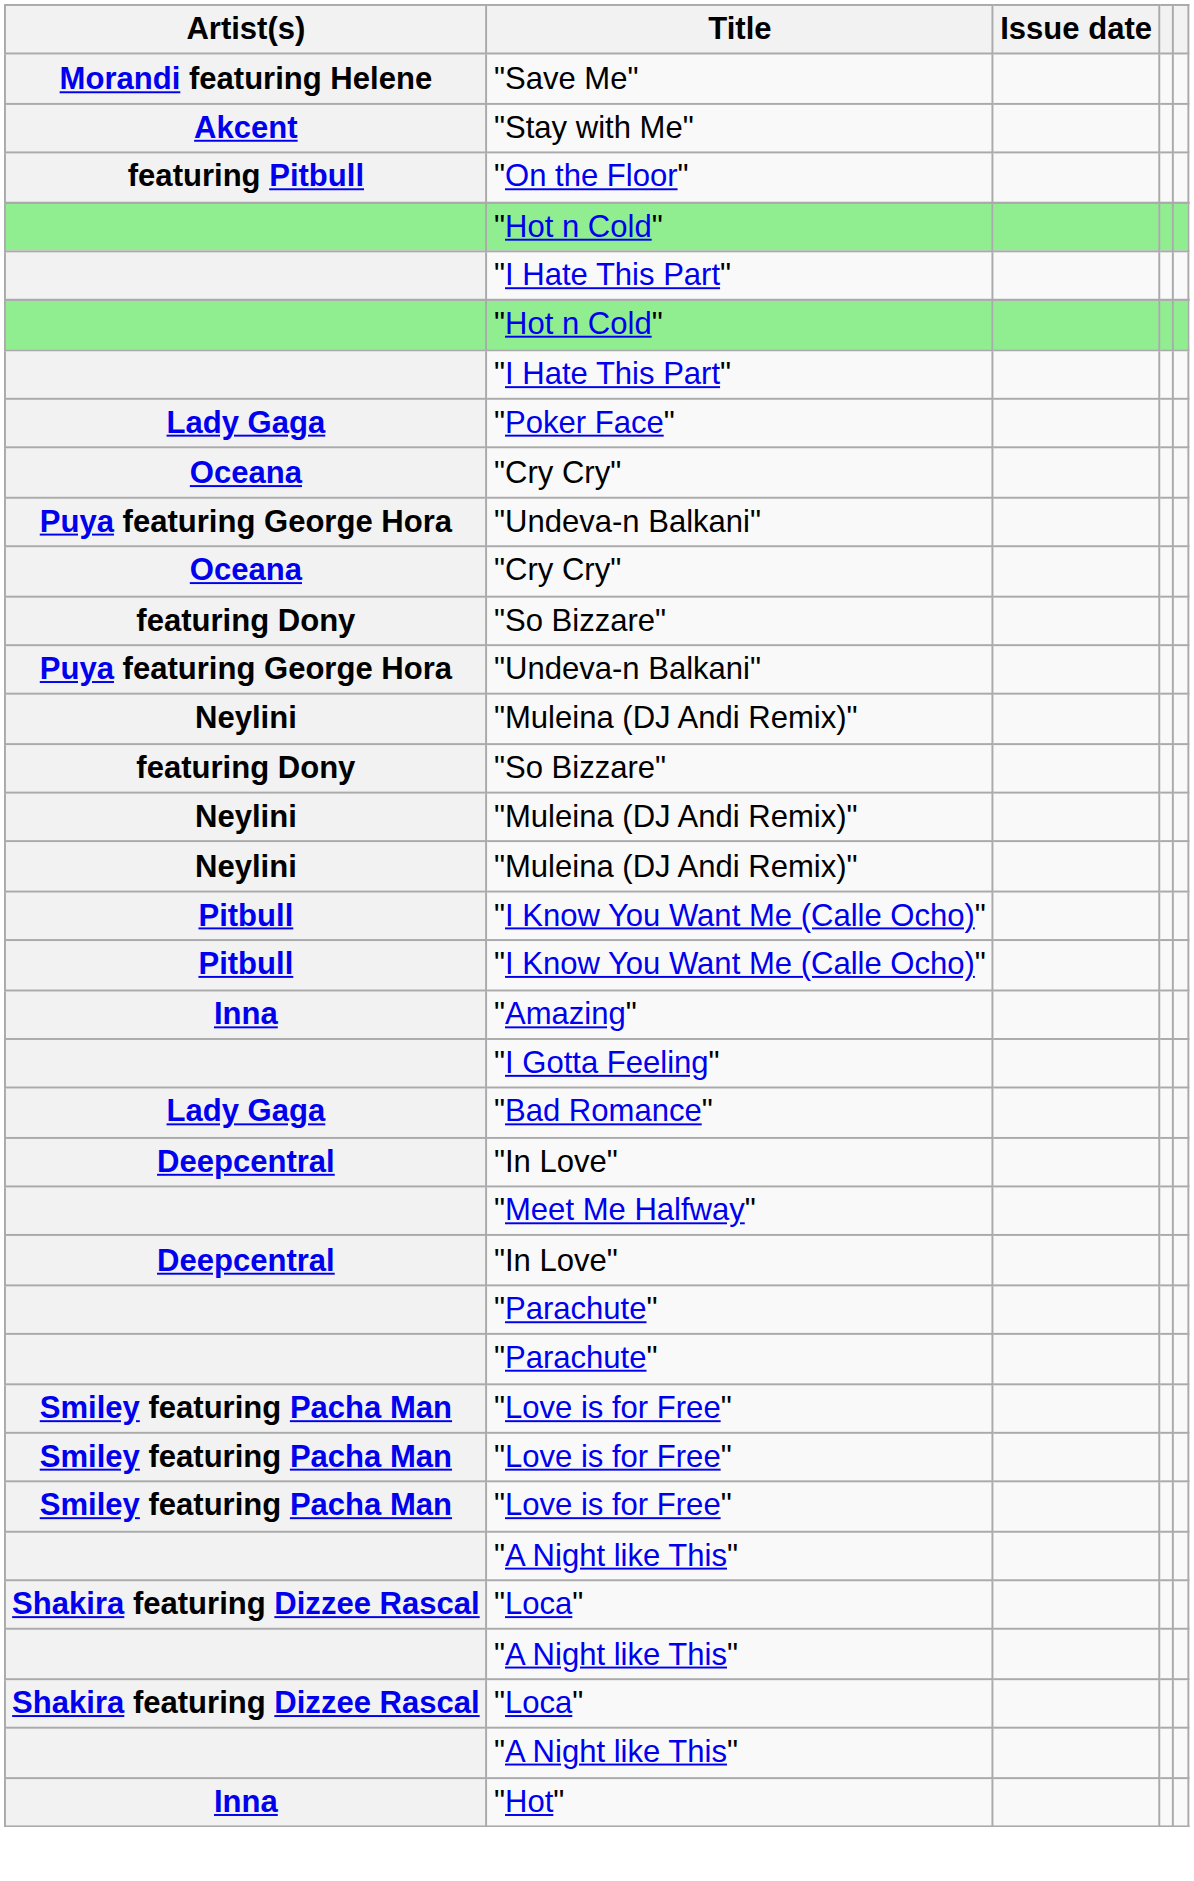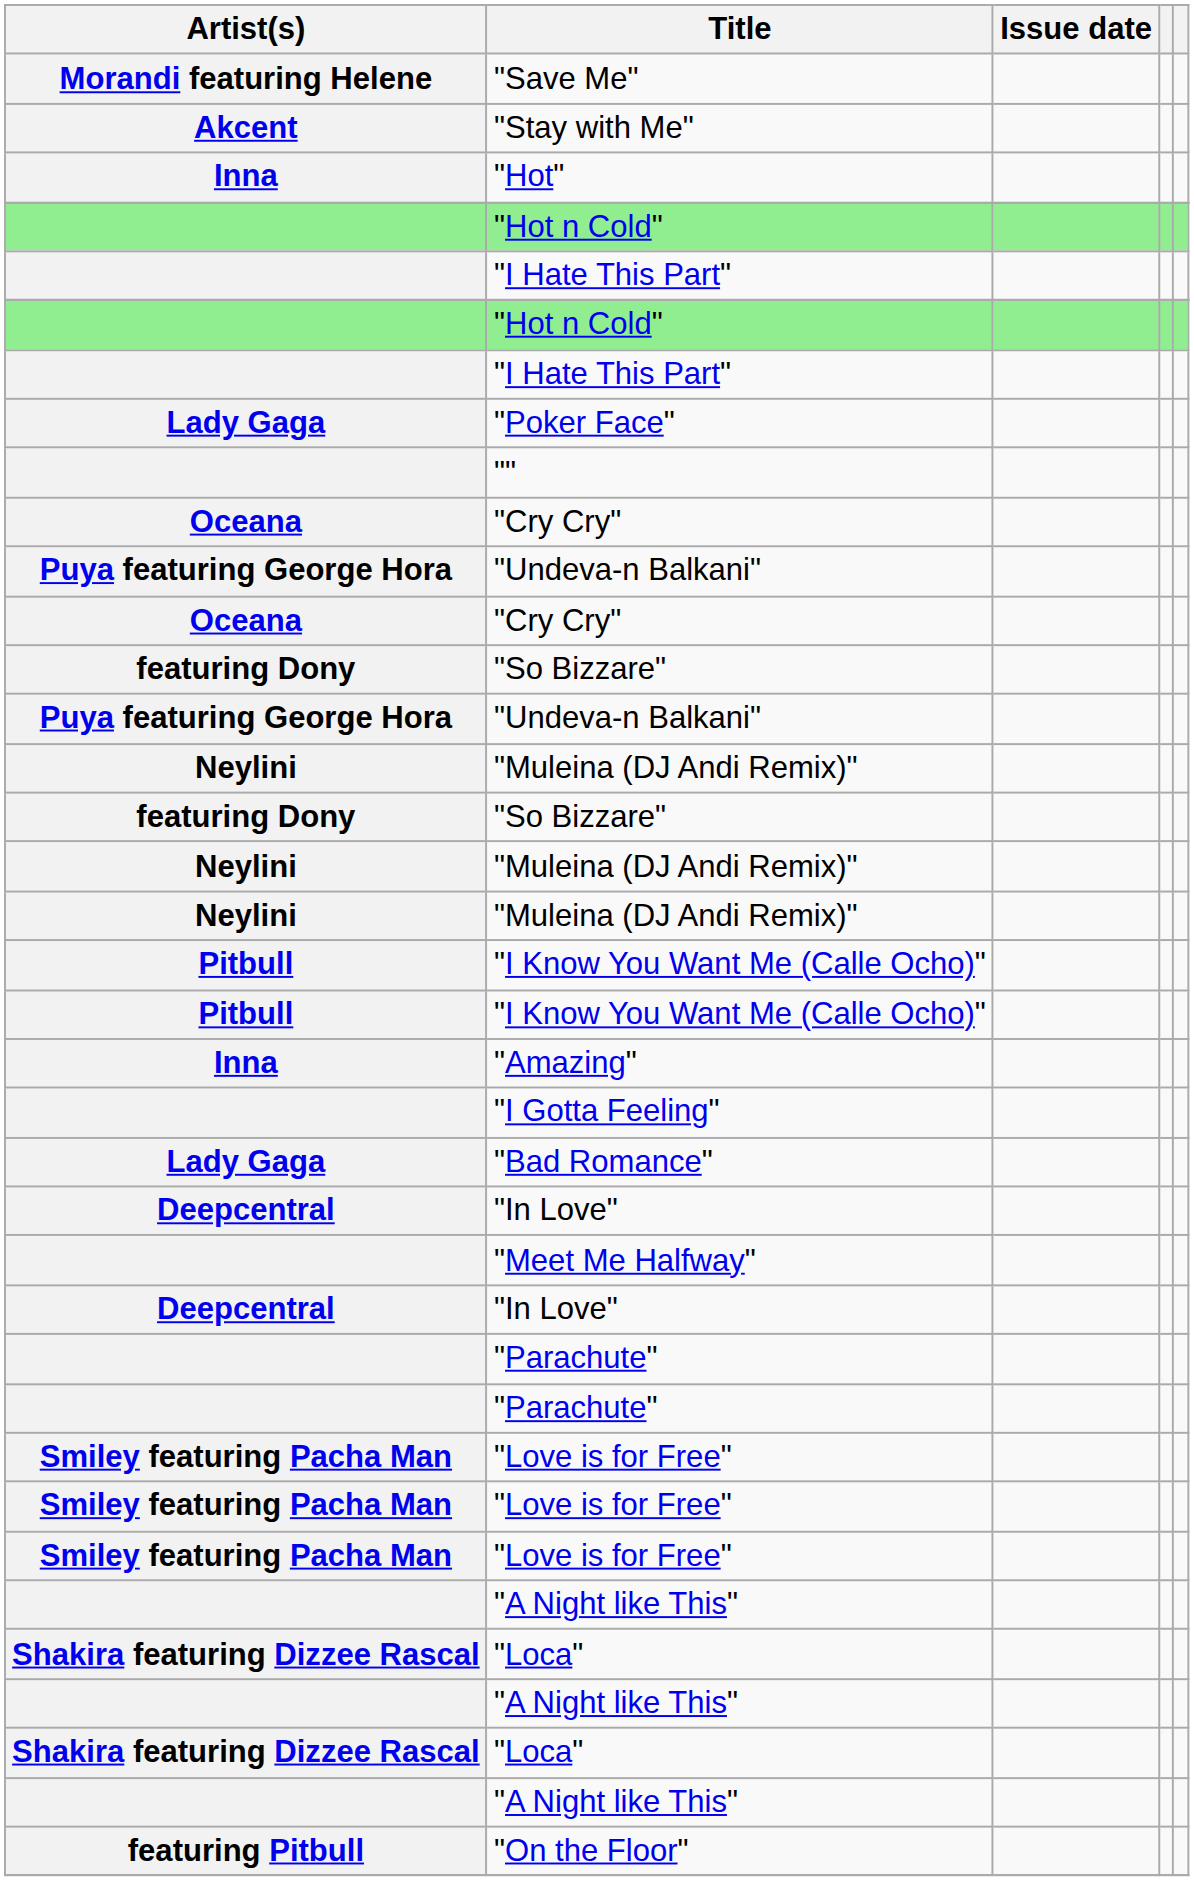rows swapped: "Hot" <-> "On the Floor"
+ row: ""
